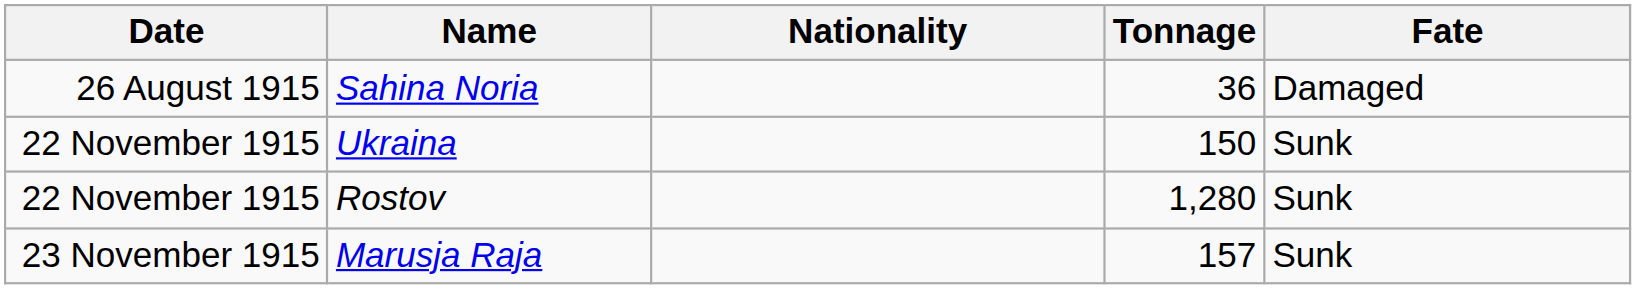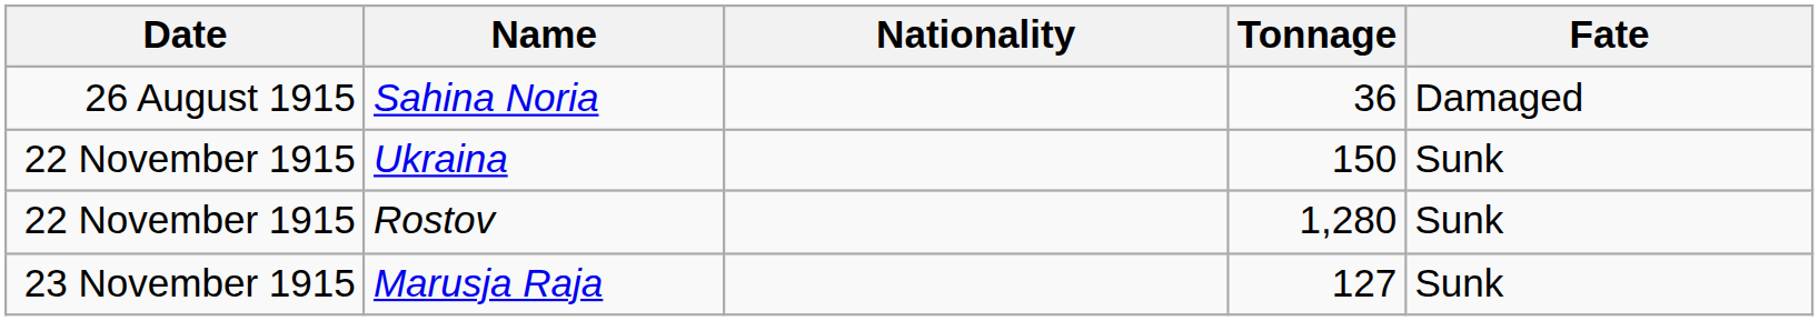Marusja Raja | Tonnage: 157 -> 127
